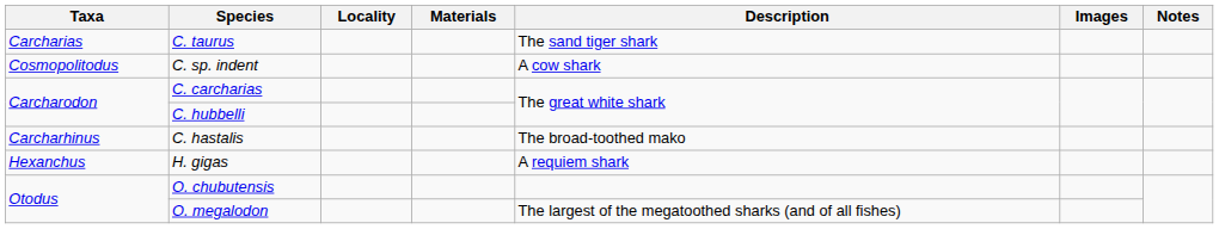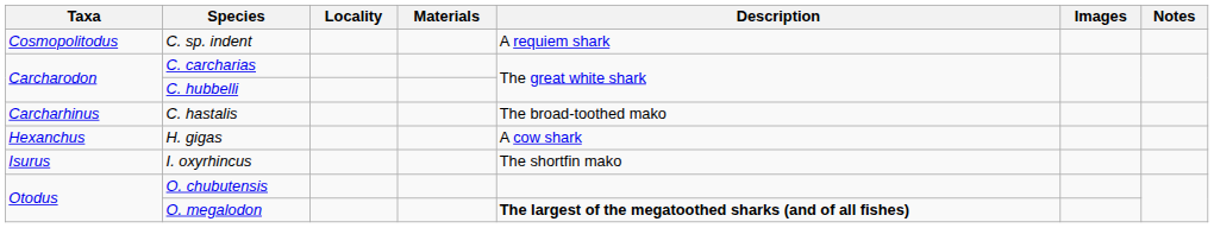- row: Carcharias | C. taurus | The sand tiger shark
C. sp. indent | Description: A cow shark -> A requiem shark
H. gigas | Description: A requiem shark -> A cow shark
+ row: Isurus | I. oxyrhincus | The shortfin mako
O. megalodon | Description: normal -> bold
